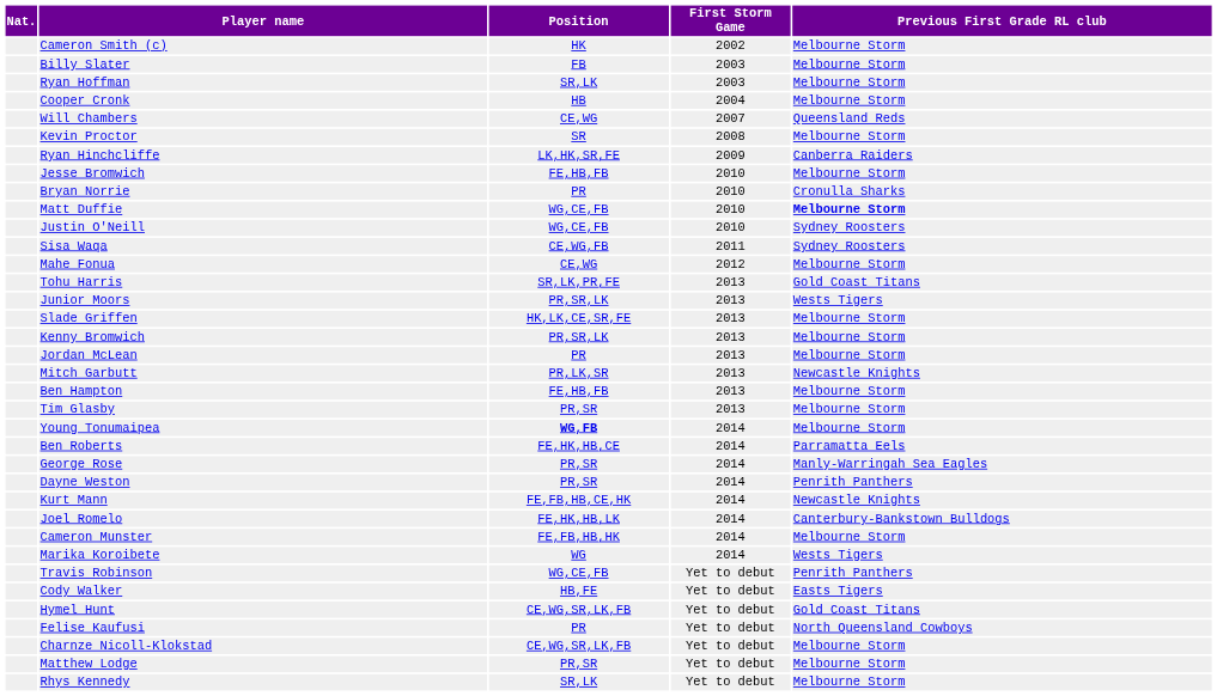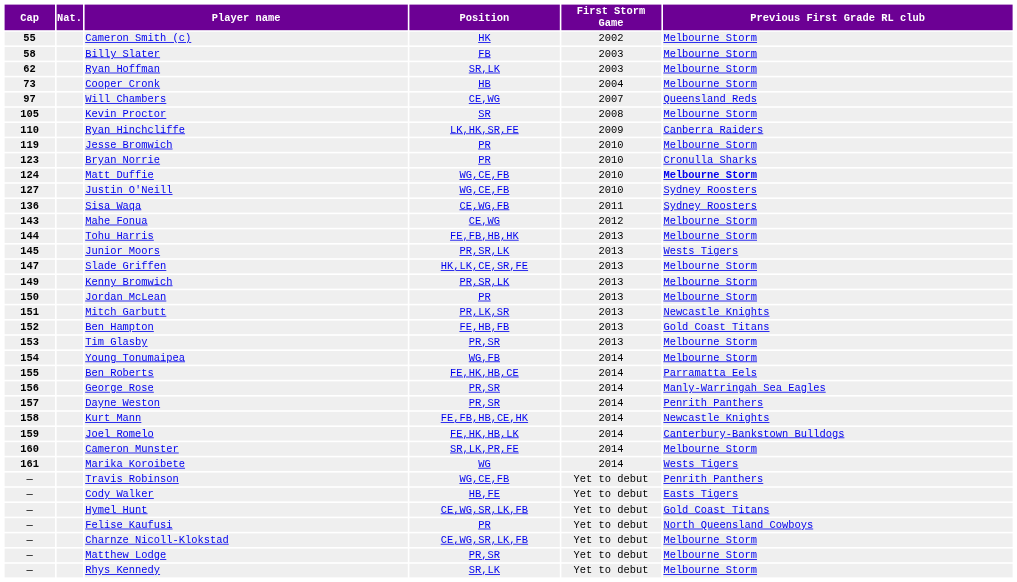+ column: Cap | 55 | 58 | 62 | 73 | 97 | 105 | 110 | 119 | 123 | 124 | 127 | 136 | 143 | 144 | 145 | 147 | 149 | 150 | 151 | 152 | 153 | 154 | 155 | 156 | 157 | 158 | 159 | 160 | 161 | — | — | — | — | — | — | —
Jesse Bromwich | Position: FE,HB,FB -> PR
Tohu Harris | Position: SR,LK,PR,FE -> FE,FB,HB,HK
Tohu Harris | Previous First Grade RL club: Gold Coast Titans -> Melbourne Storm
Ben Hampton | Previous First Grade RL club: Melbourne Storm -> Gold Coast Titans
Young Tonumaipea | Position: bold -> normal
Cameron Munster | Position: FE,FB,HB,HK -> SR,LK,PR,FE
